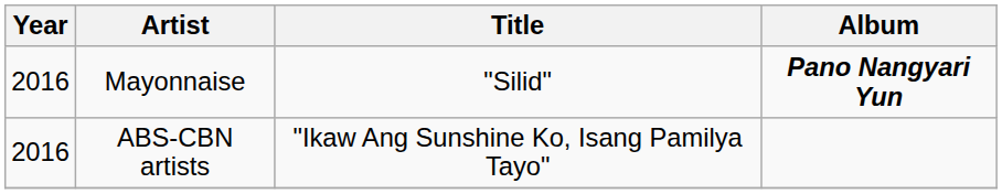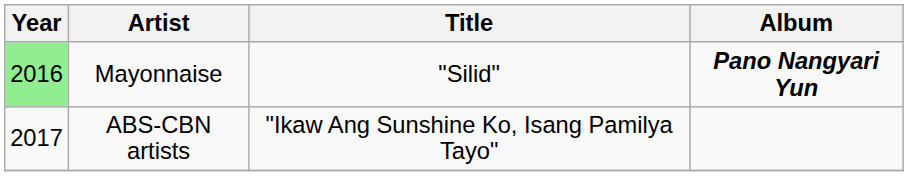Mayonnaise | Year: no background -> lightgreen background
ABS-CBN artists | Year: 2016 -> 2017
